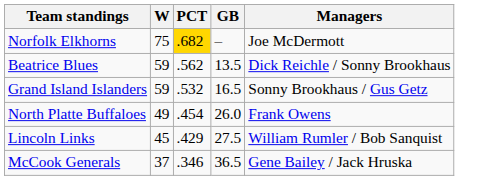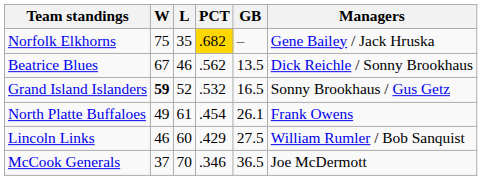+ column: L | 35 | 46 | 52 | 61 | 60 | 70
Norfolk Elkhorns | Managers: Joe McDermott -> Gene Bailey / Jack Hruska
Beatrice Blues | W: 59 -> 67
Grand Island Islanders | W: normal -> bold
North Platte Buffaloes | GB: 26.0 -> 26.1
Lincoln Links | W: 45 -> 46
McCook Generals | Managers: Gene Bailey / Jack Hruska -> Joe McDermott
